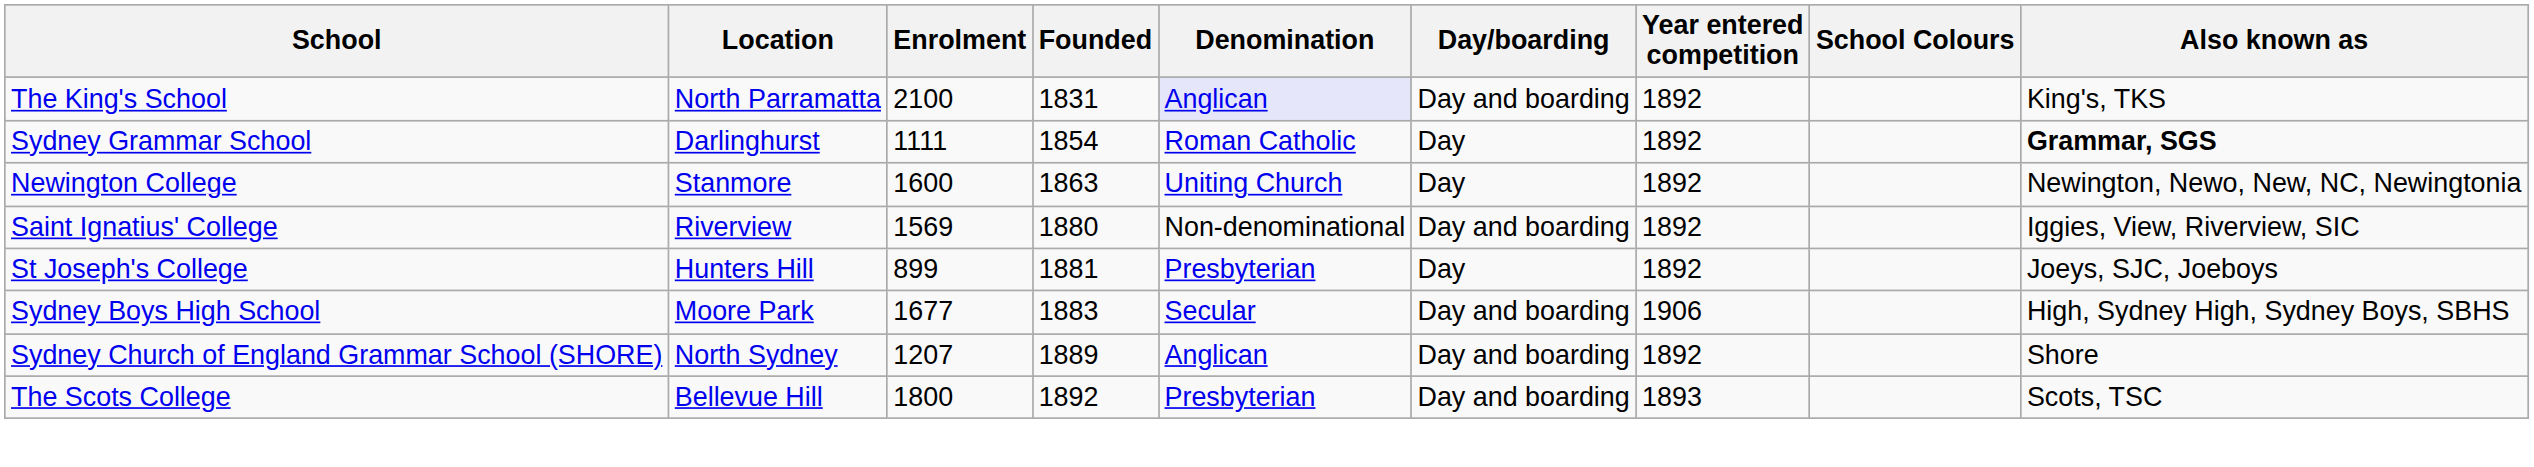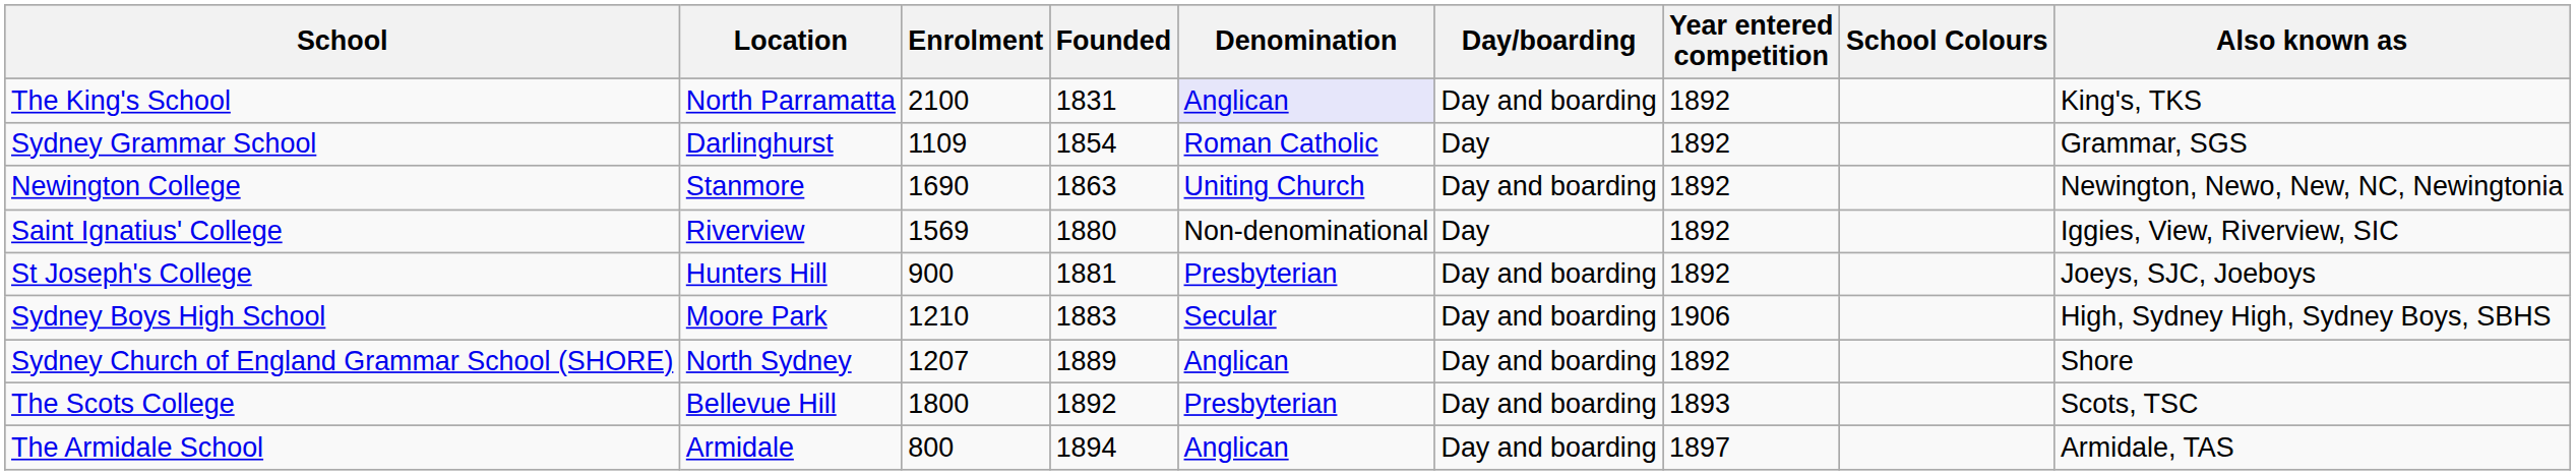Sydney Grammar School | Enrolment: 1111 -> 1109
Sydney Grammar School | Also known as: bold -> normal
Newington College | Enrolment: 1600 -> 1690
Newington College | Day/boarding: Day -> Day and boarding
Saint Ignatius' College | Day/boarding: Day and boarding -> Day
St Joseph's College | Enrolment: 899 -> 900
St Joseph's College | Day/boarding: Day -> Day and boarding
Sydney Boys High School | Enrolment: 1677 -> 1210
+ row: The Armidale School | Armidale | 800 | 1894 | Anglican | Day and boarding | 1897 | Armidale, TAS
